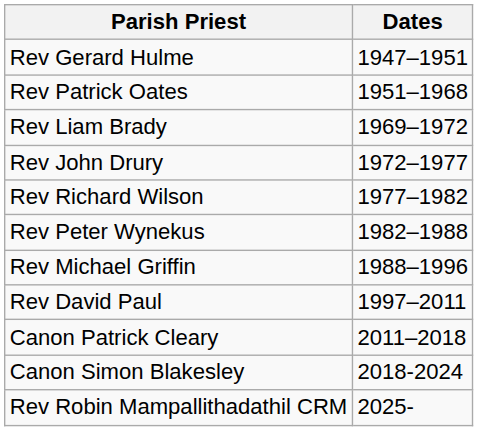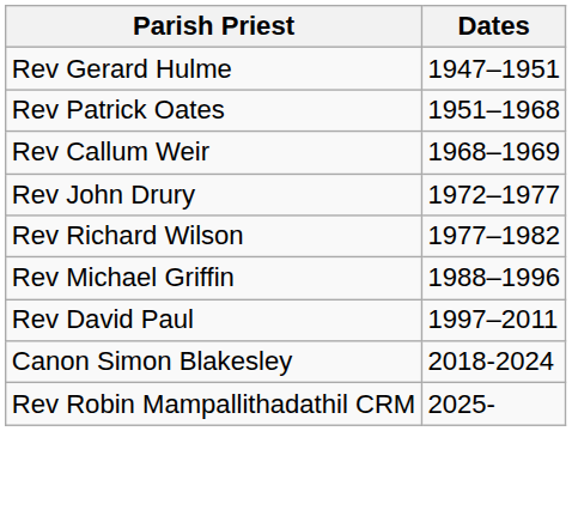+ row: Rev Callum Weir | 1968–1969
- row: Rev Liam Brady | 1969–1972
- row: Rev Peter Wynekus | 1982–1988
- row: Canon Patrick Cleary | 2011–2018
